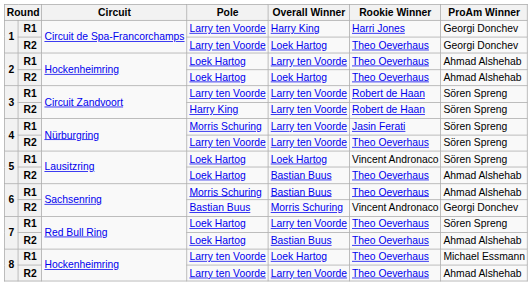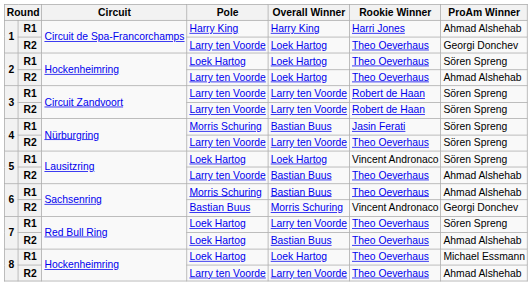1 / R1 | Pole: Larry ten Voorde -> Harry King
1 / R1 | ProAm Winner: Georgi Donchev -> Ahmad Alshehab
2 / R1 | Overall Winner: Larry ten Voorde -> Loek Hartog
2 / R1 | ProAm Winner: Ahmad Alshehab -> Sören Spreng
2 / R2 | Pole: Loek Hartog -> Larry ten Voorde
3 / R2 | Pole: Harry King -> Larry ten Voorde
4 / R1 | Overall Winner: Larry ten Voorde -> Bastian Buus
5 / R2 | Pole: Loek Hartog -> Larry ten Voorde
8 / R1 | Pole: Larry ten Voorde -> Loek Hartog
